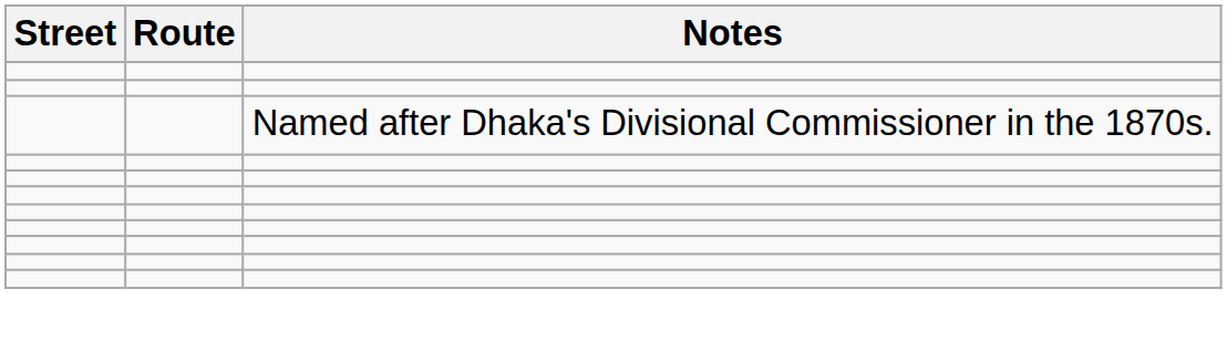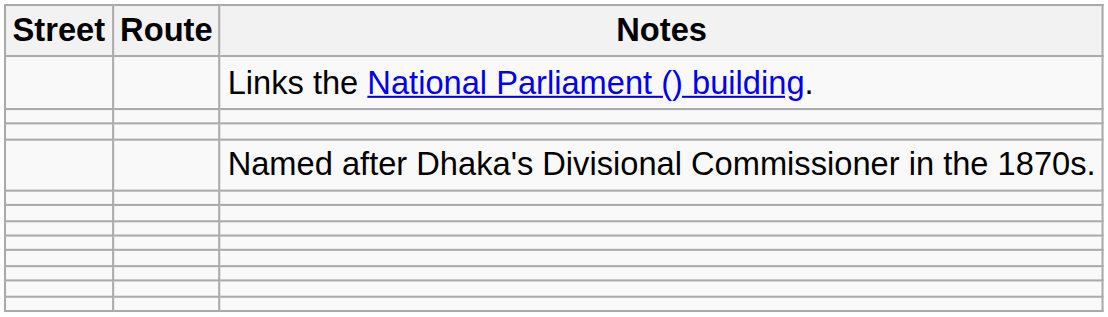+ row: Links the National Parliament () building.
